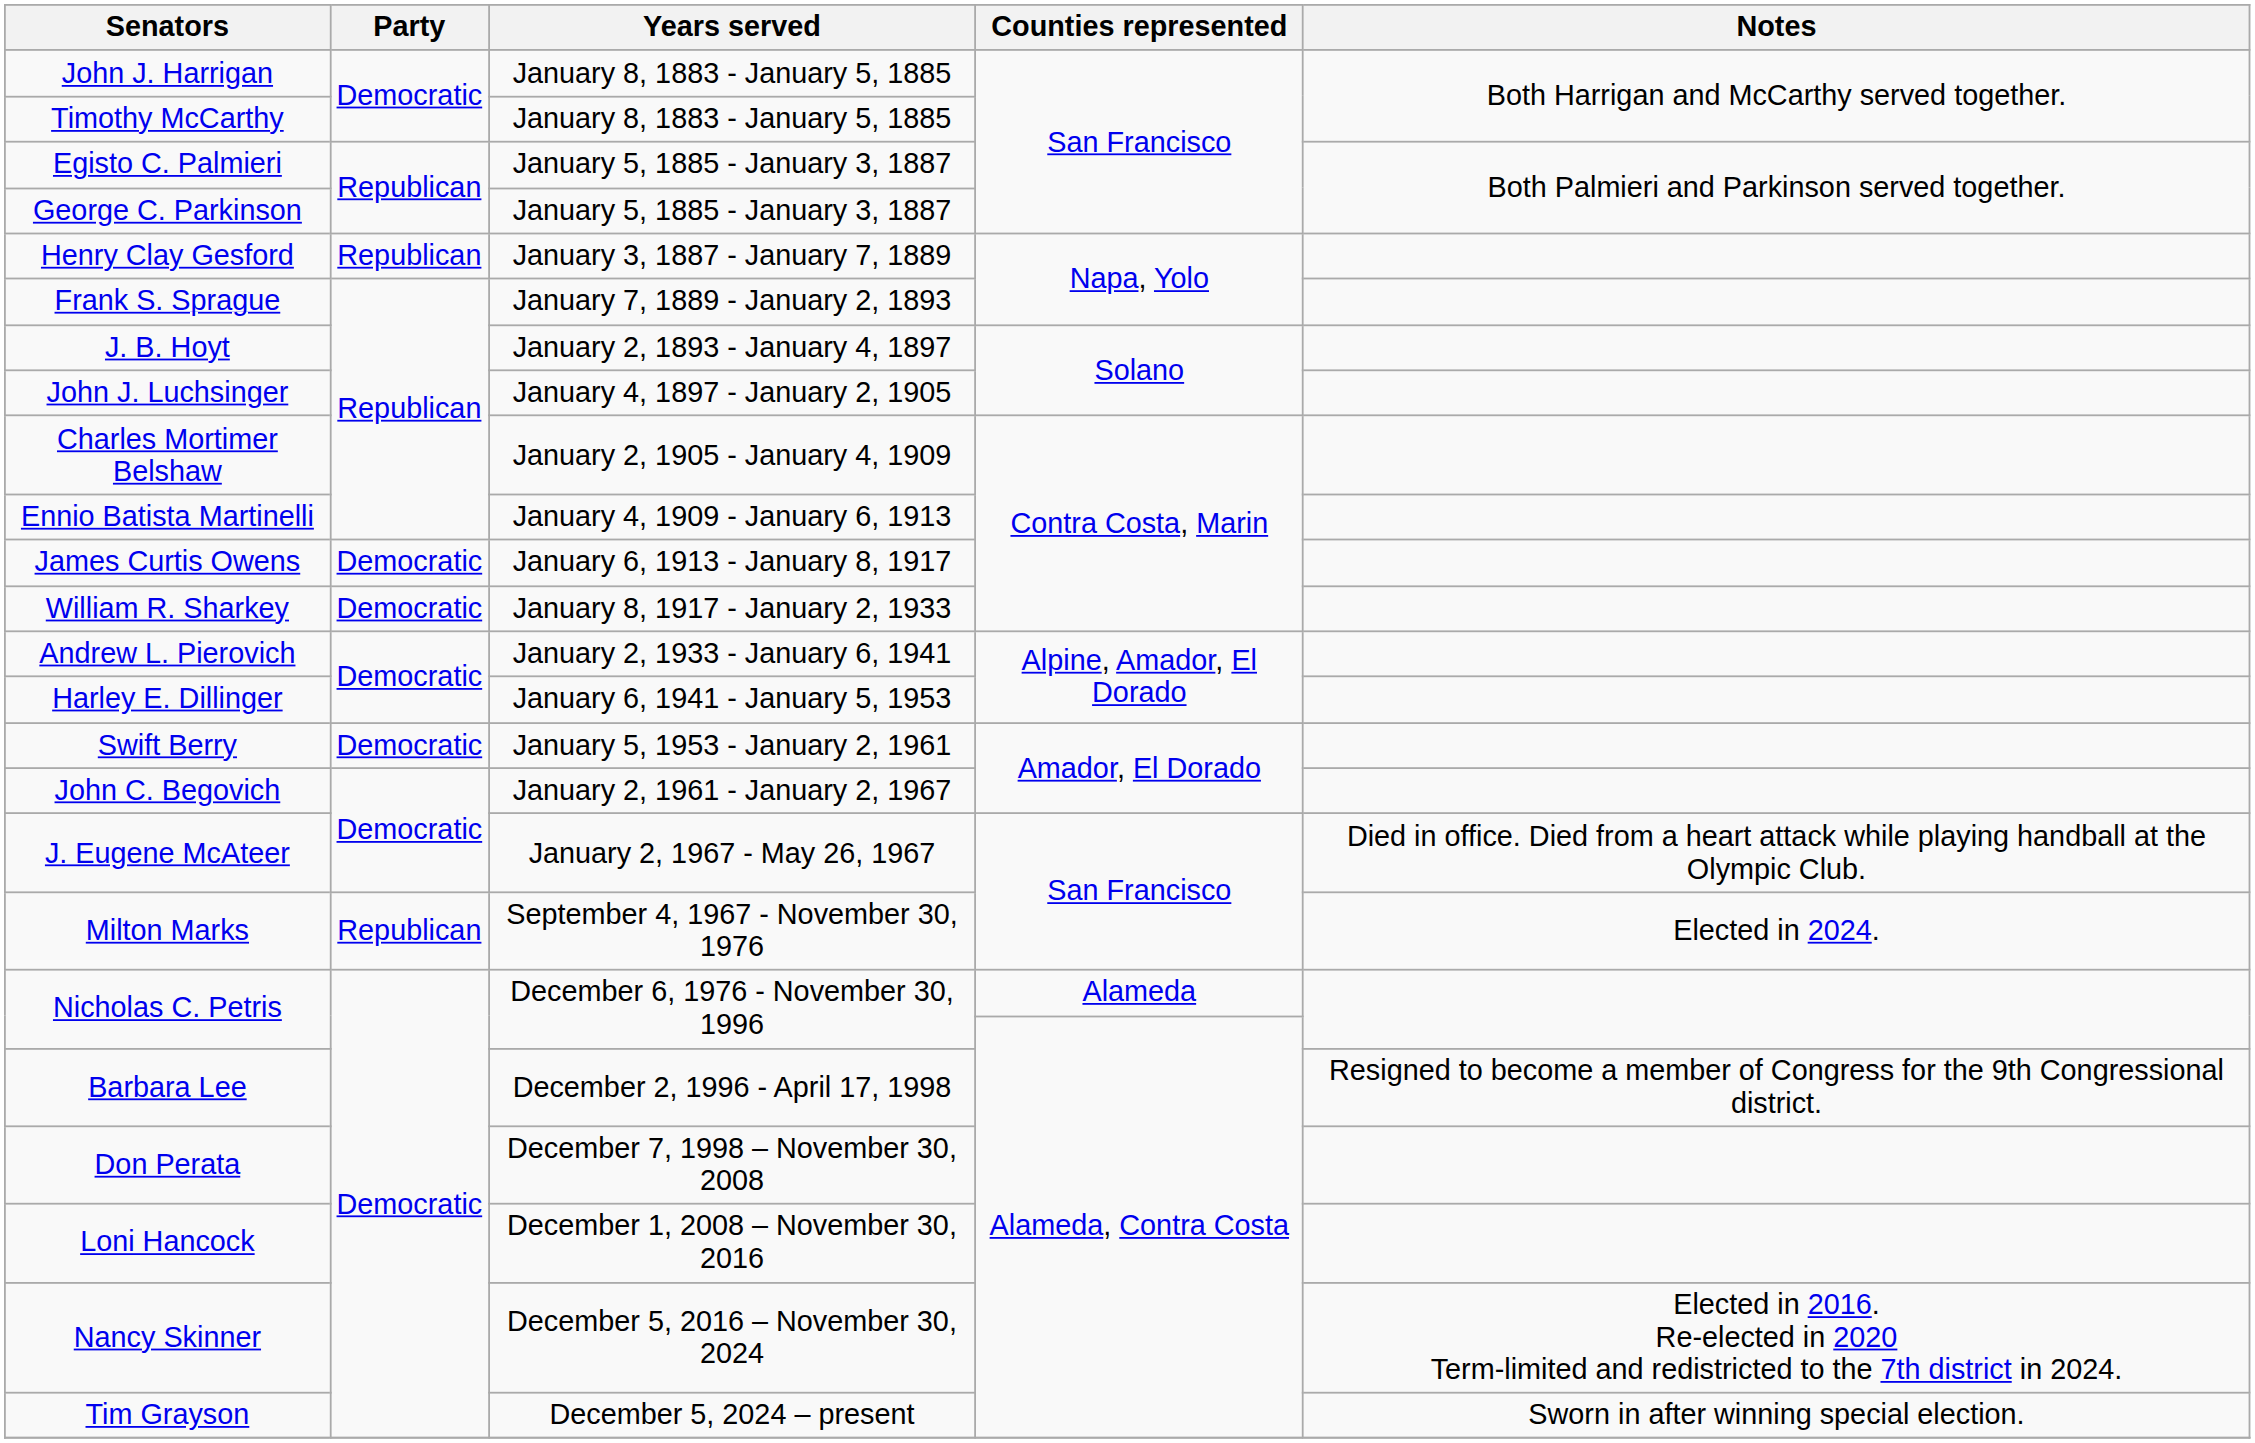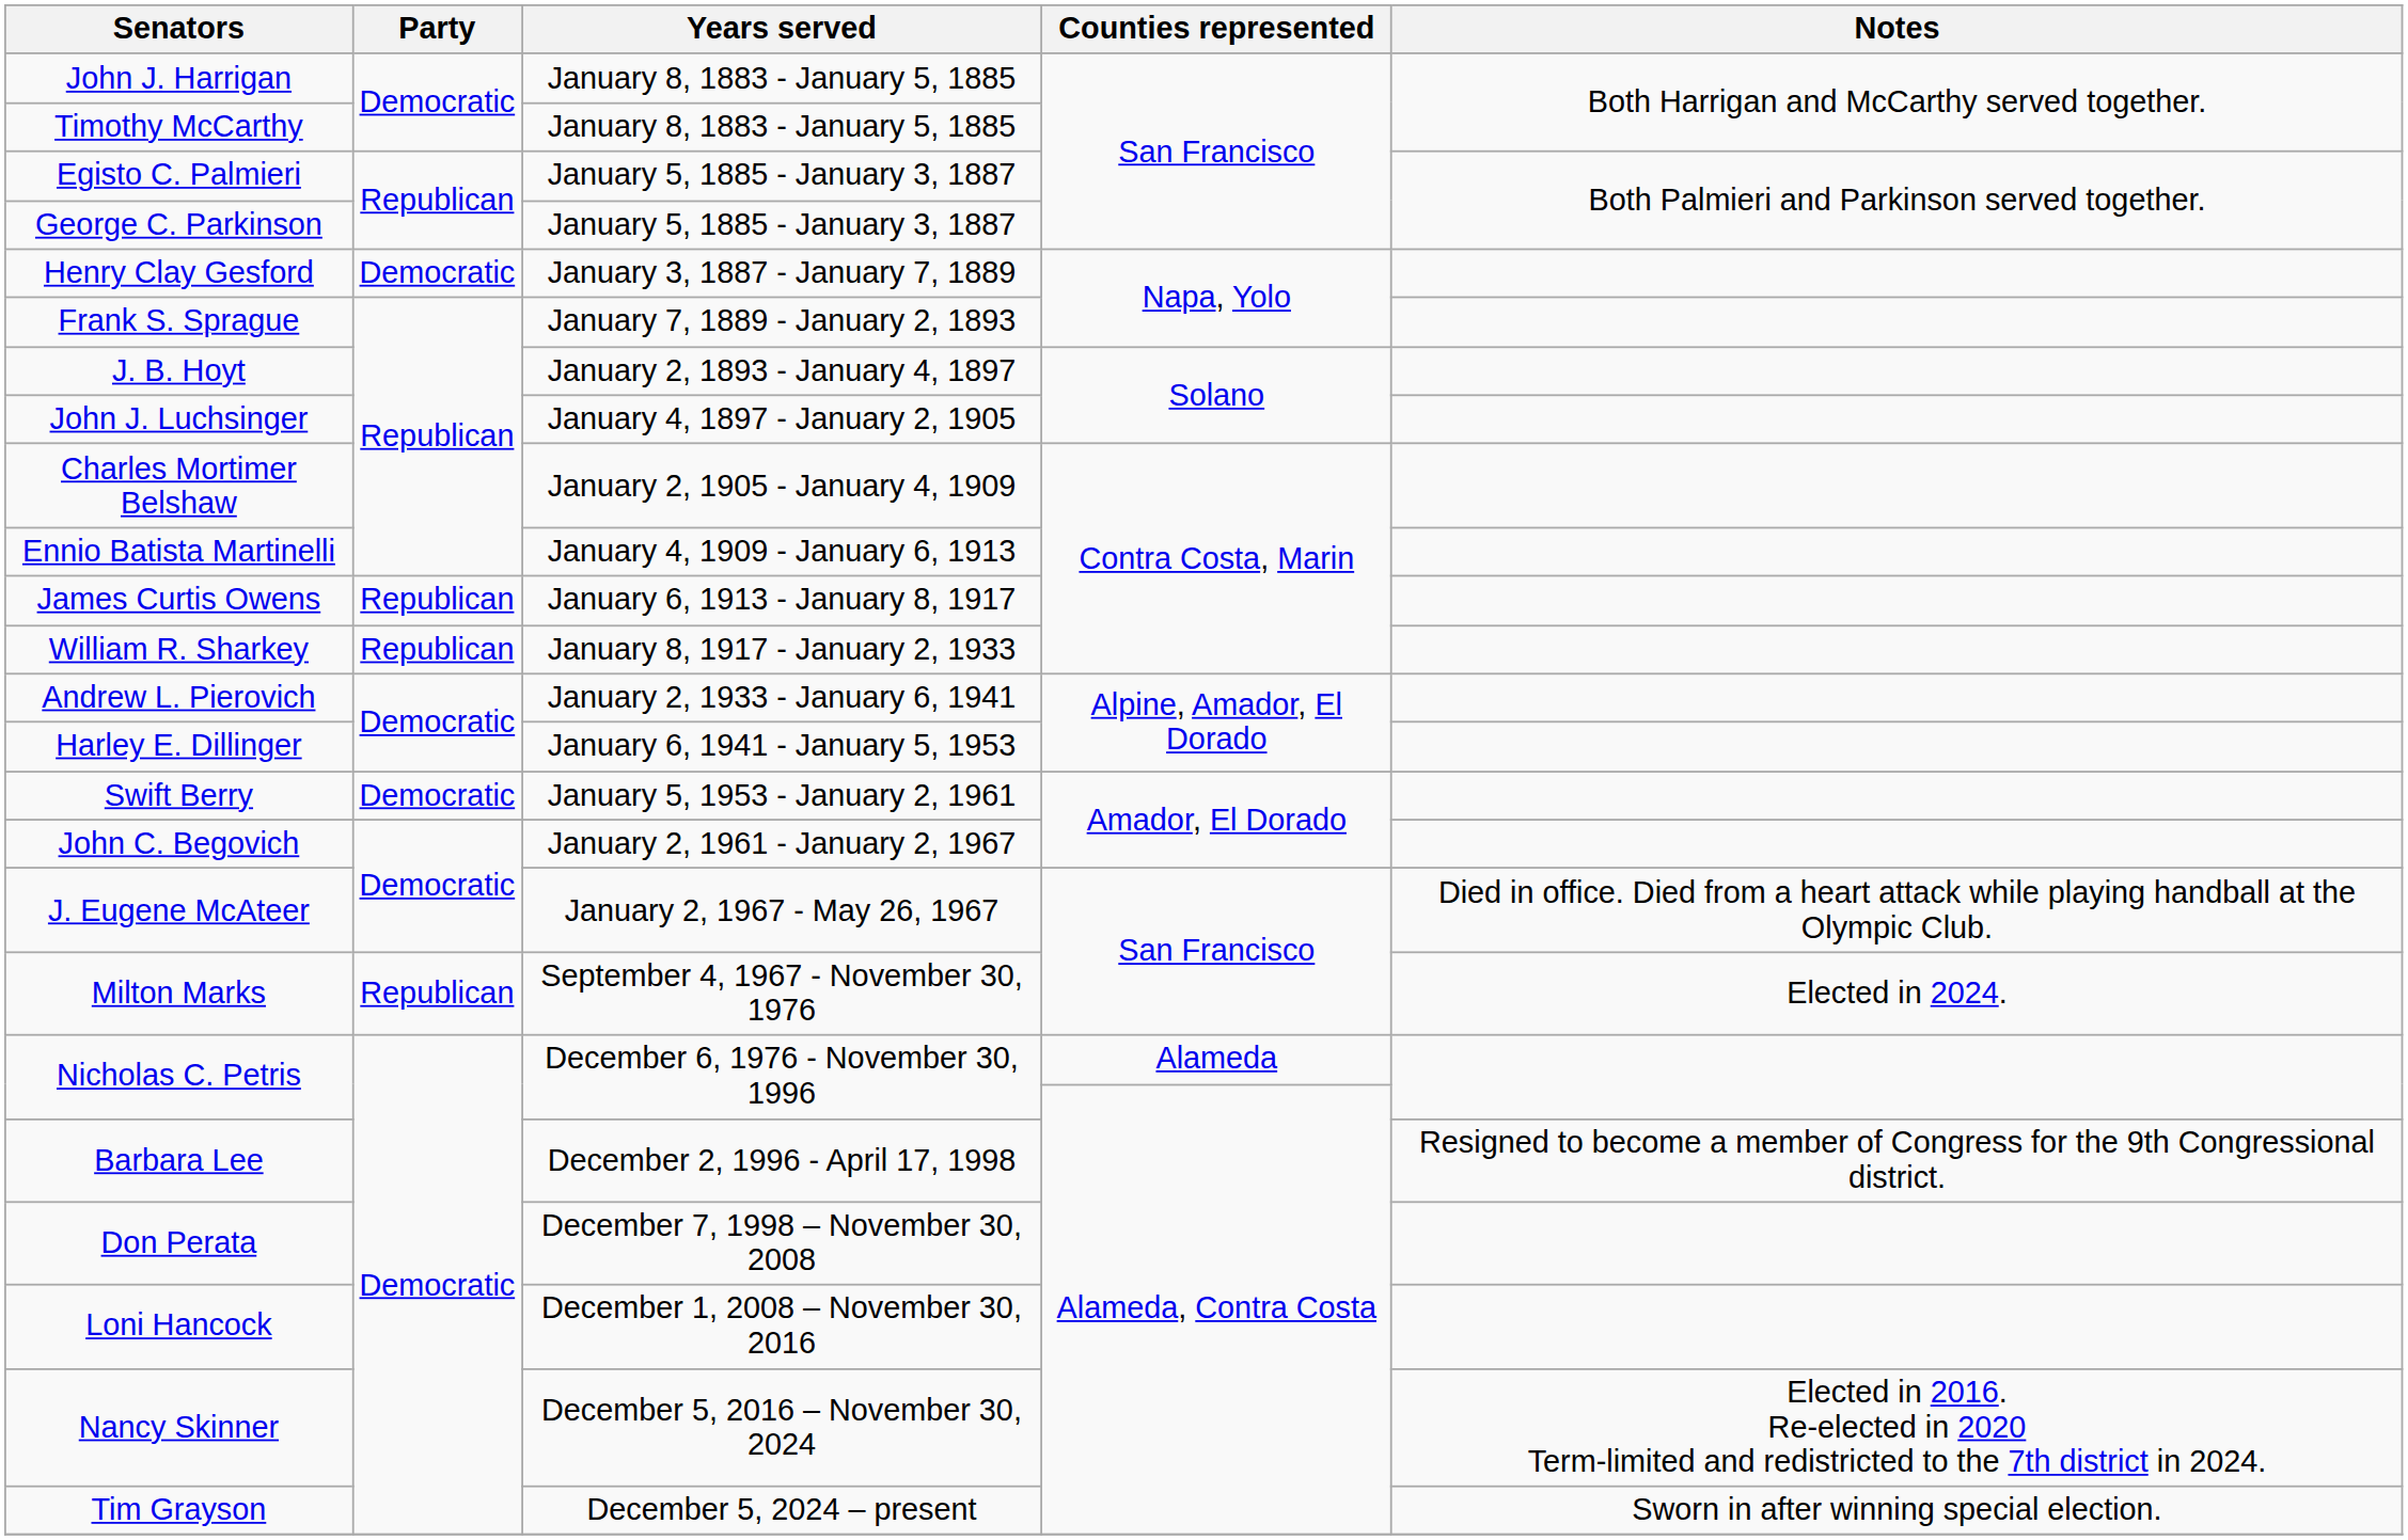Henry Clay Gesford | Party: Republican -> Democratic
James Curtis Owens | Party: Democratic -> Republican
William R. Sharkey | Party: Democratic -> Republican
